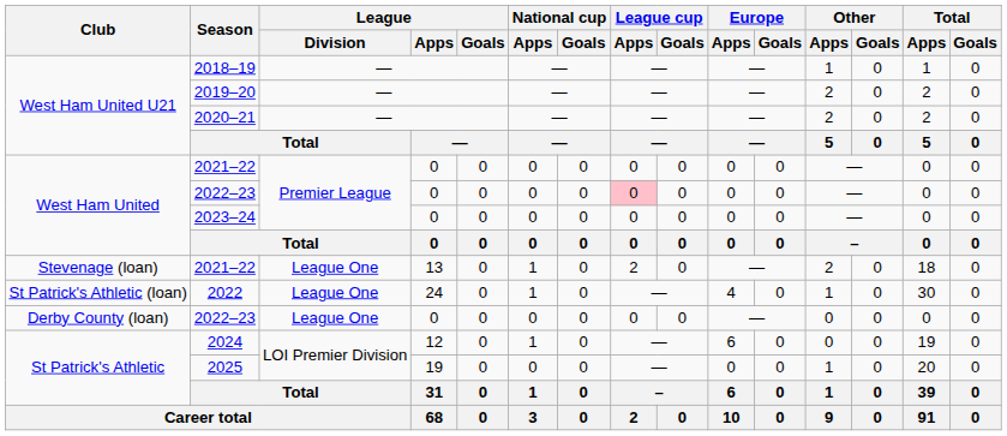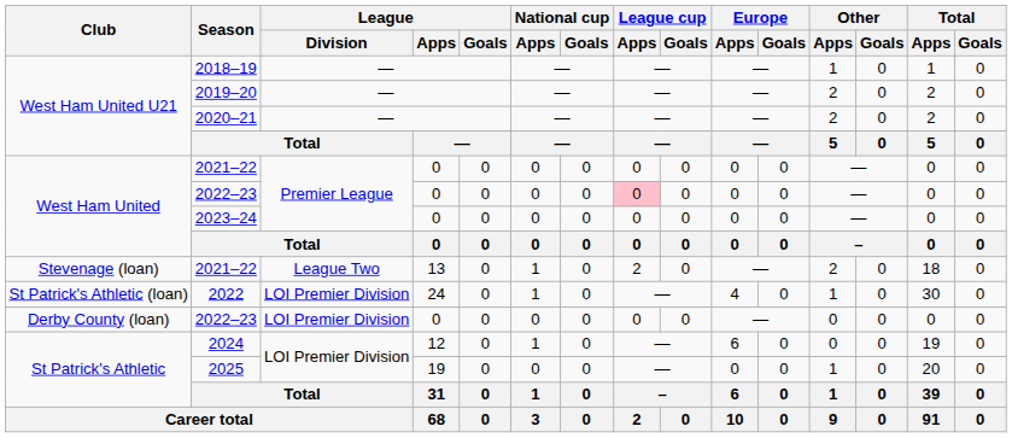Stevenage (loan) / 2021–22 | League / Division: League One -> League Two
2022 | League / Division: League One -> LOI Premier Division
Derby County (loan) / 2022–23 | League / Division: League One -> LOI Premier Division
